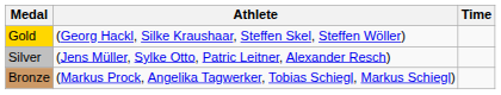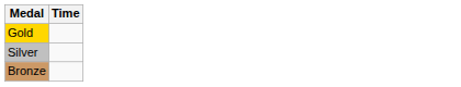- column: Athlete | (Georg Hackl, Silke Kraushaar, Steffen Skel, Steffen Wöller) | (Jens Müller, Sylke Otto, Patric Leitner, Alexander Resch) | (Markus Prock, Angelika Tagwerker, Tobias Schiegl, Markus Schiegl)
